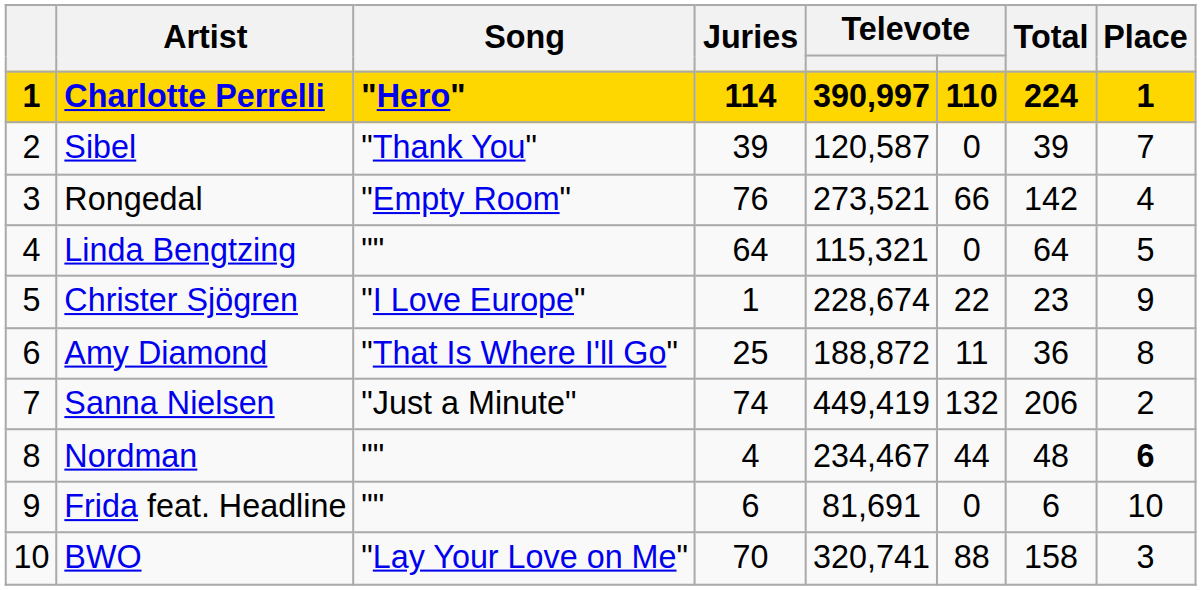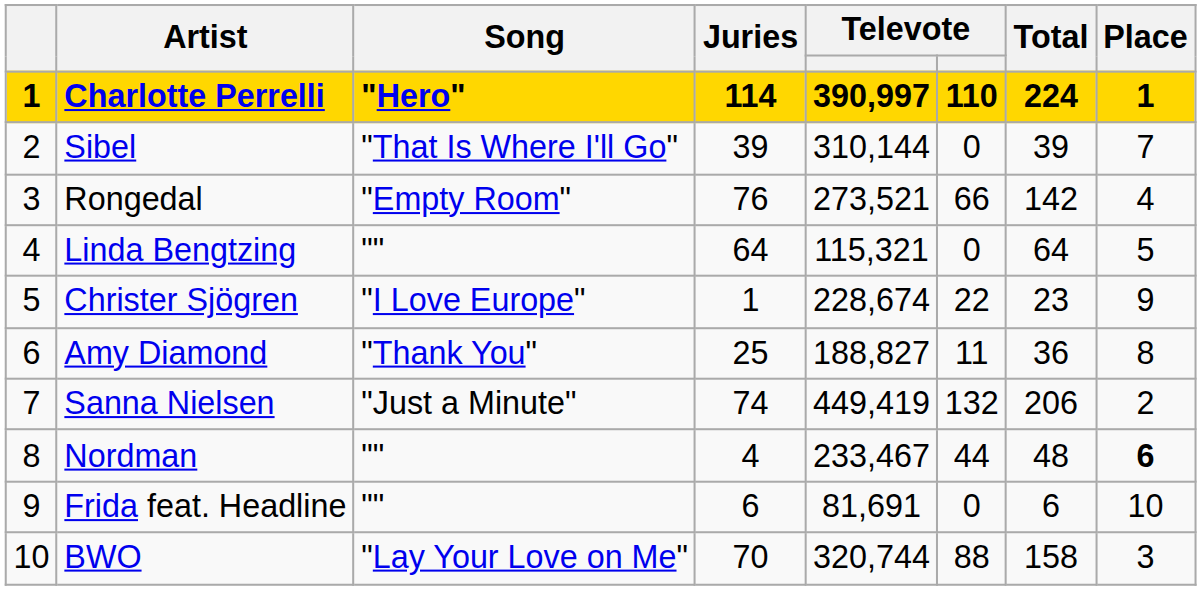Sibel | Song: "Thank You" -> "That Is Where I'll Go"
Sibel | column 5: 120,587 -> 310,144
Amy Diamond | Song: "That Is Where I'll Go" -> "Thank You"
Amy Diamond | column 5: 188,872 -> 188,827
Nordman | column 5: 234,467 -> 233,467
BWO | column 5: 320,741 -> 320,744
